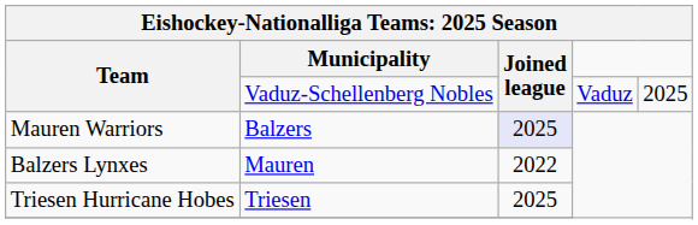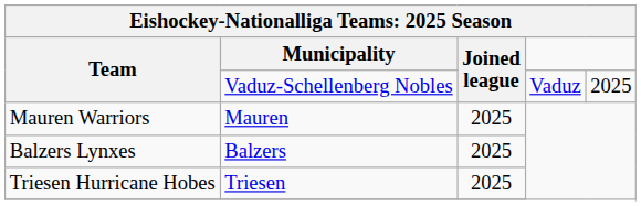Mauren Warriors | Municipality: Balzers -> Mauren
Mauren Warriors | Joined league: lavender background -> no background
Balzers Lynxes | Municipality: Mauren -> Balzers
Balzers Lynxes | Joined league: 2022 -> 2025
